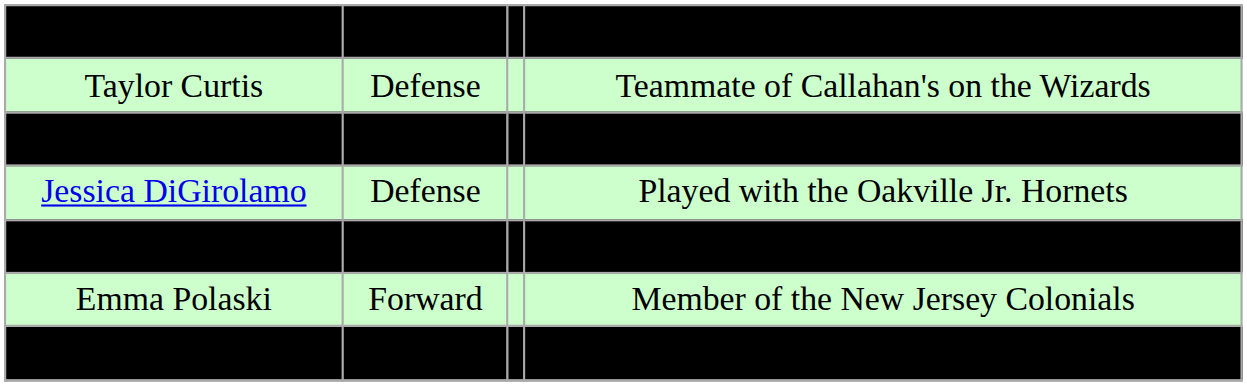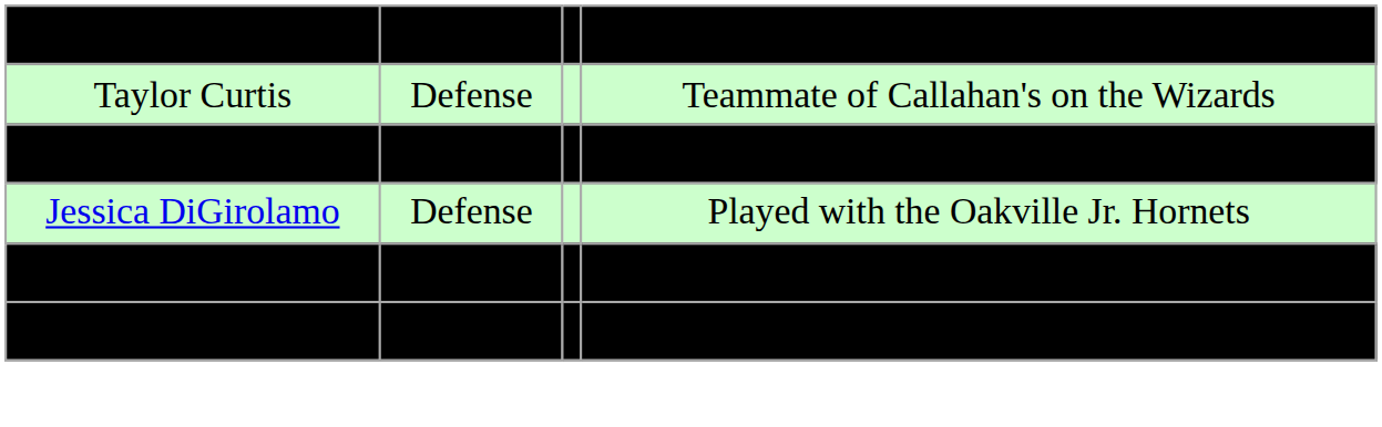- row: Emma Polaski | Forward | Member of the New Jersey Colonials
